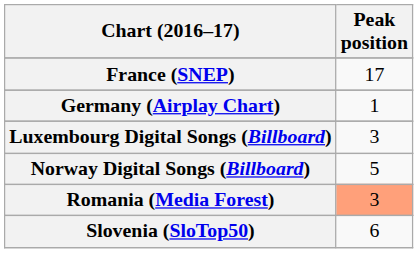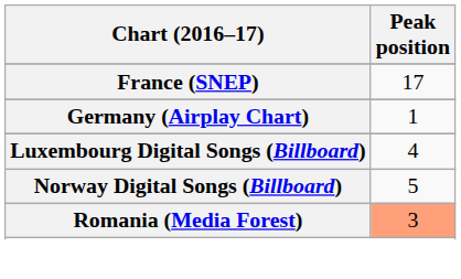Luxembourg Digital Songs (Billboard) | Peak position: 3 -> 4
- row: Slovenia (SloTop50) | 6
